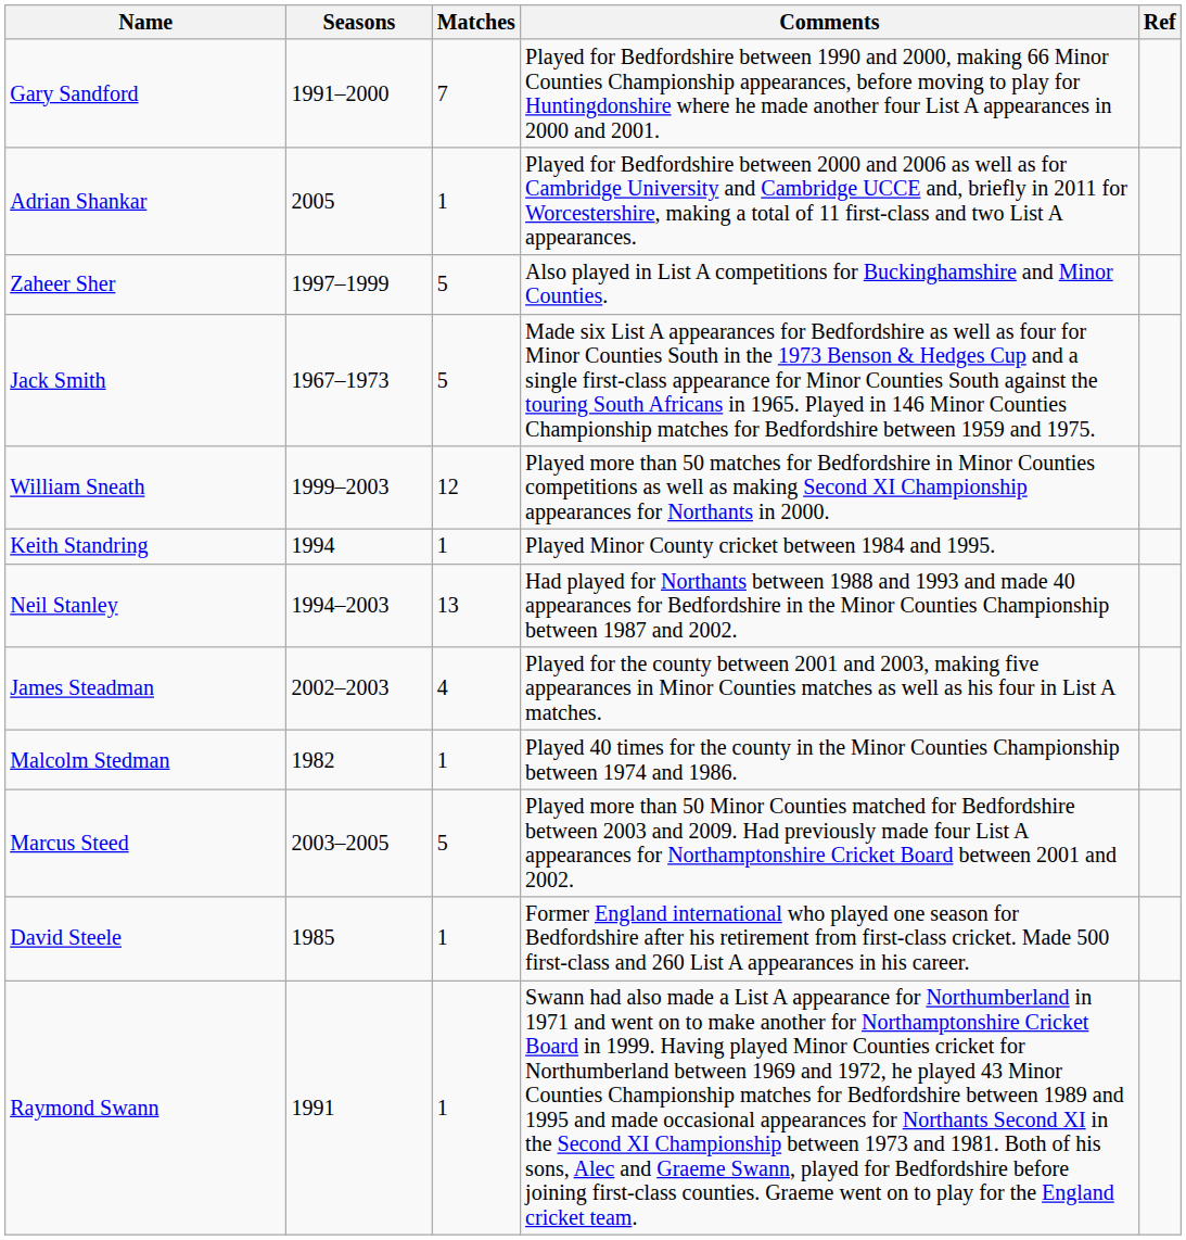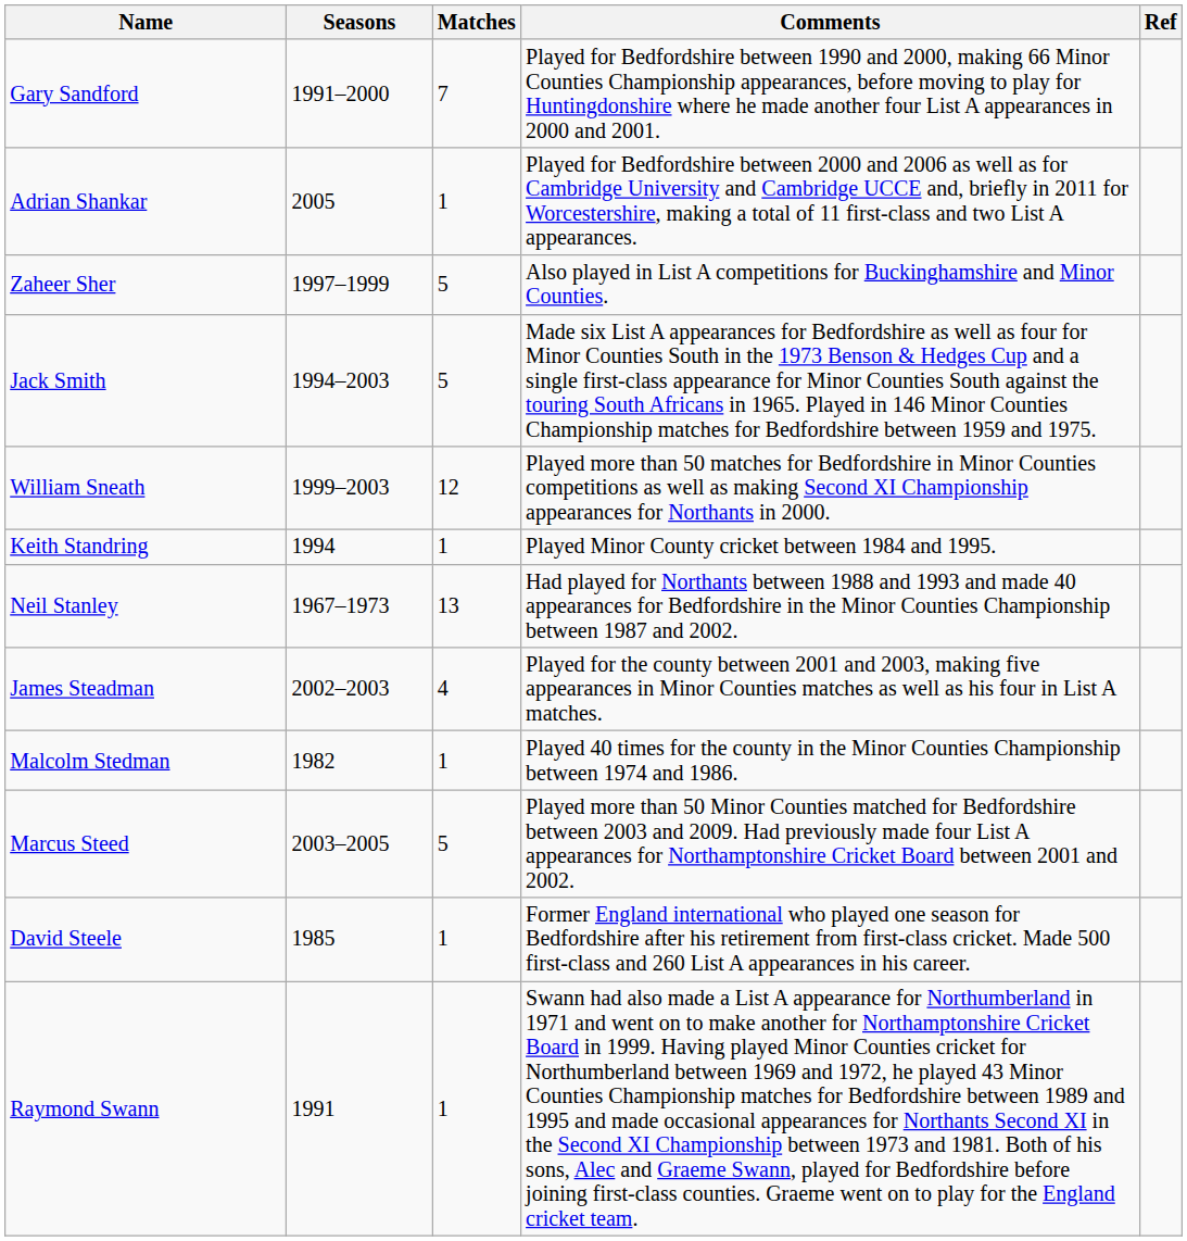Jack Smith | Seasons: 1967–1973 -> 1994–2003
Neil Stanley | Seasons: 1994–2003 -> 1967–1973
